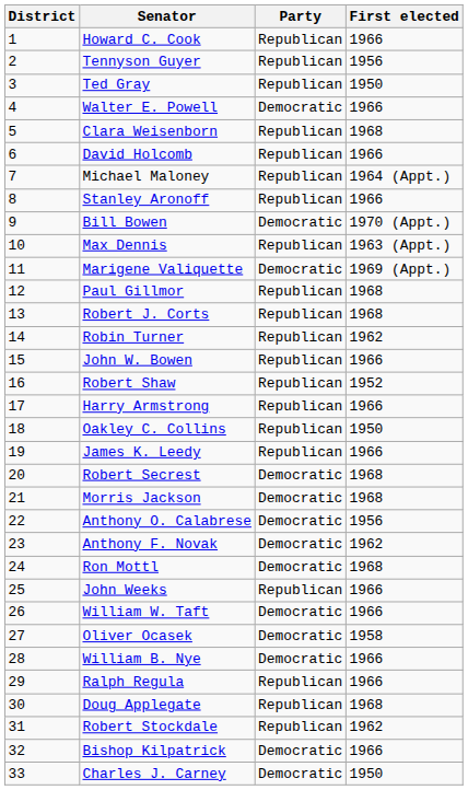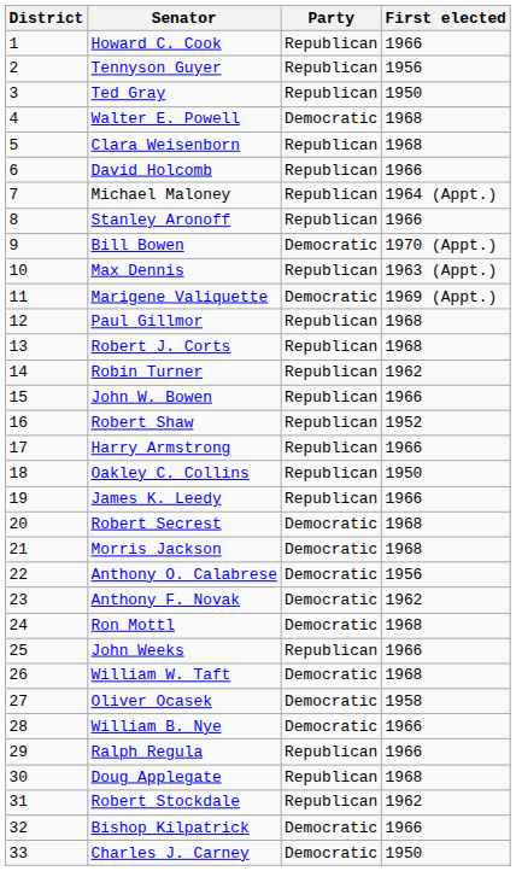Walter E. Powell | First elected: 1966 -> 1968
William W. Taft | First elected: 1966 -> 1968
